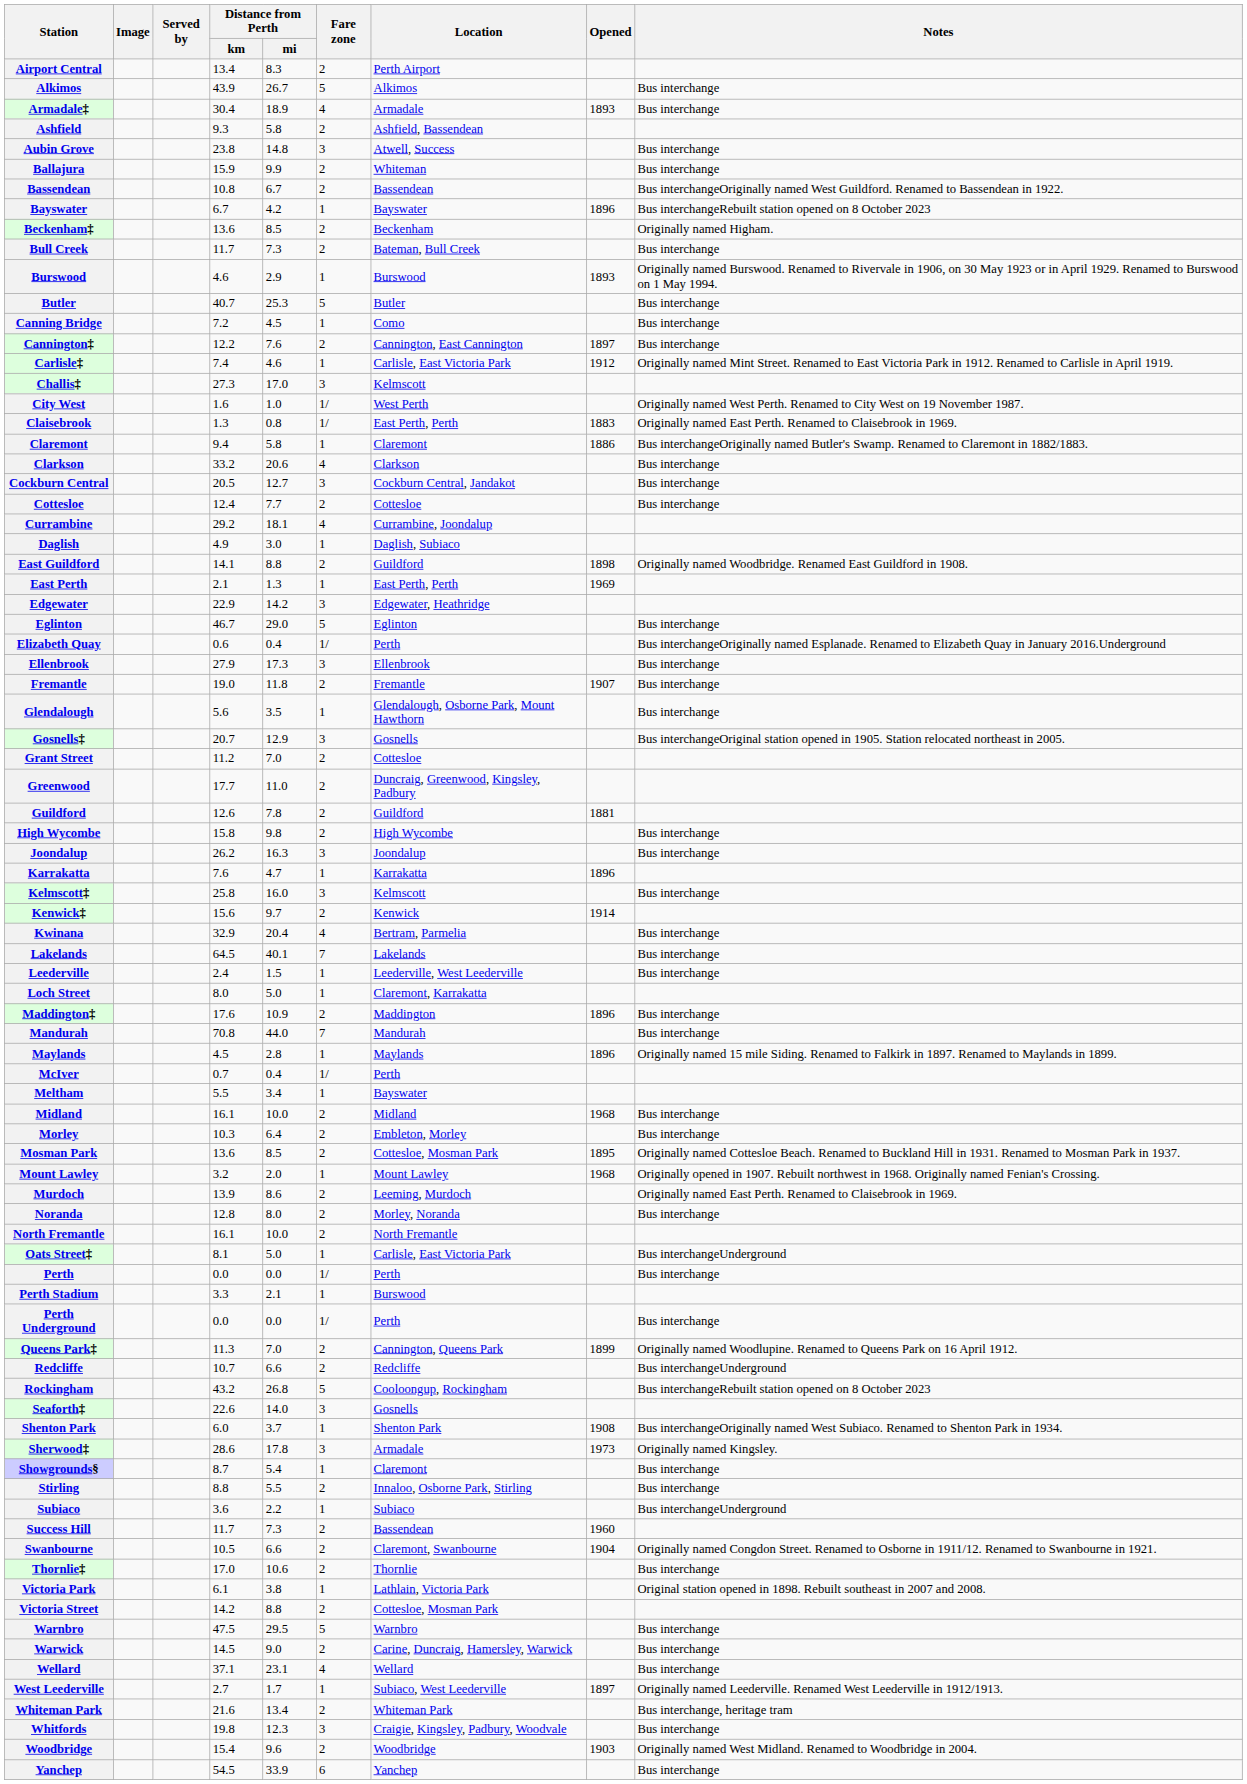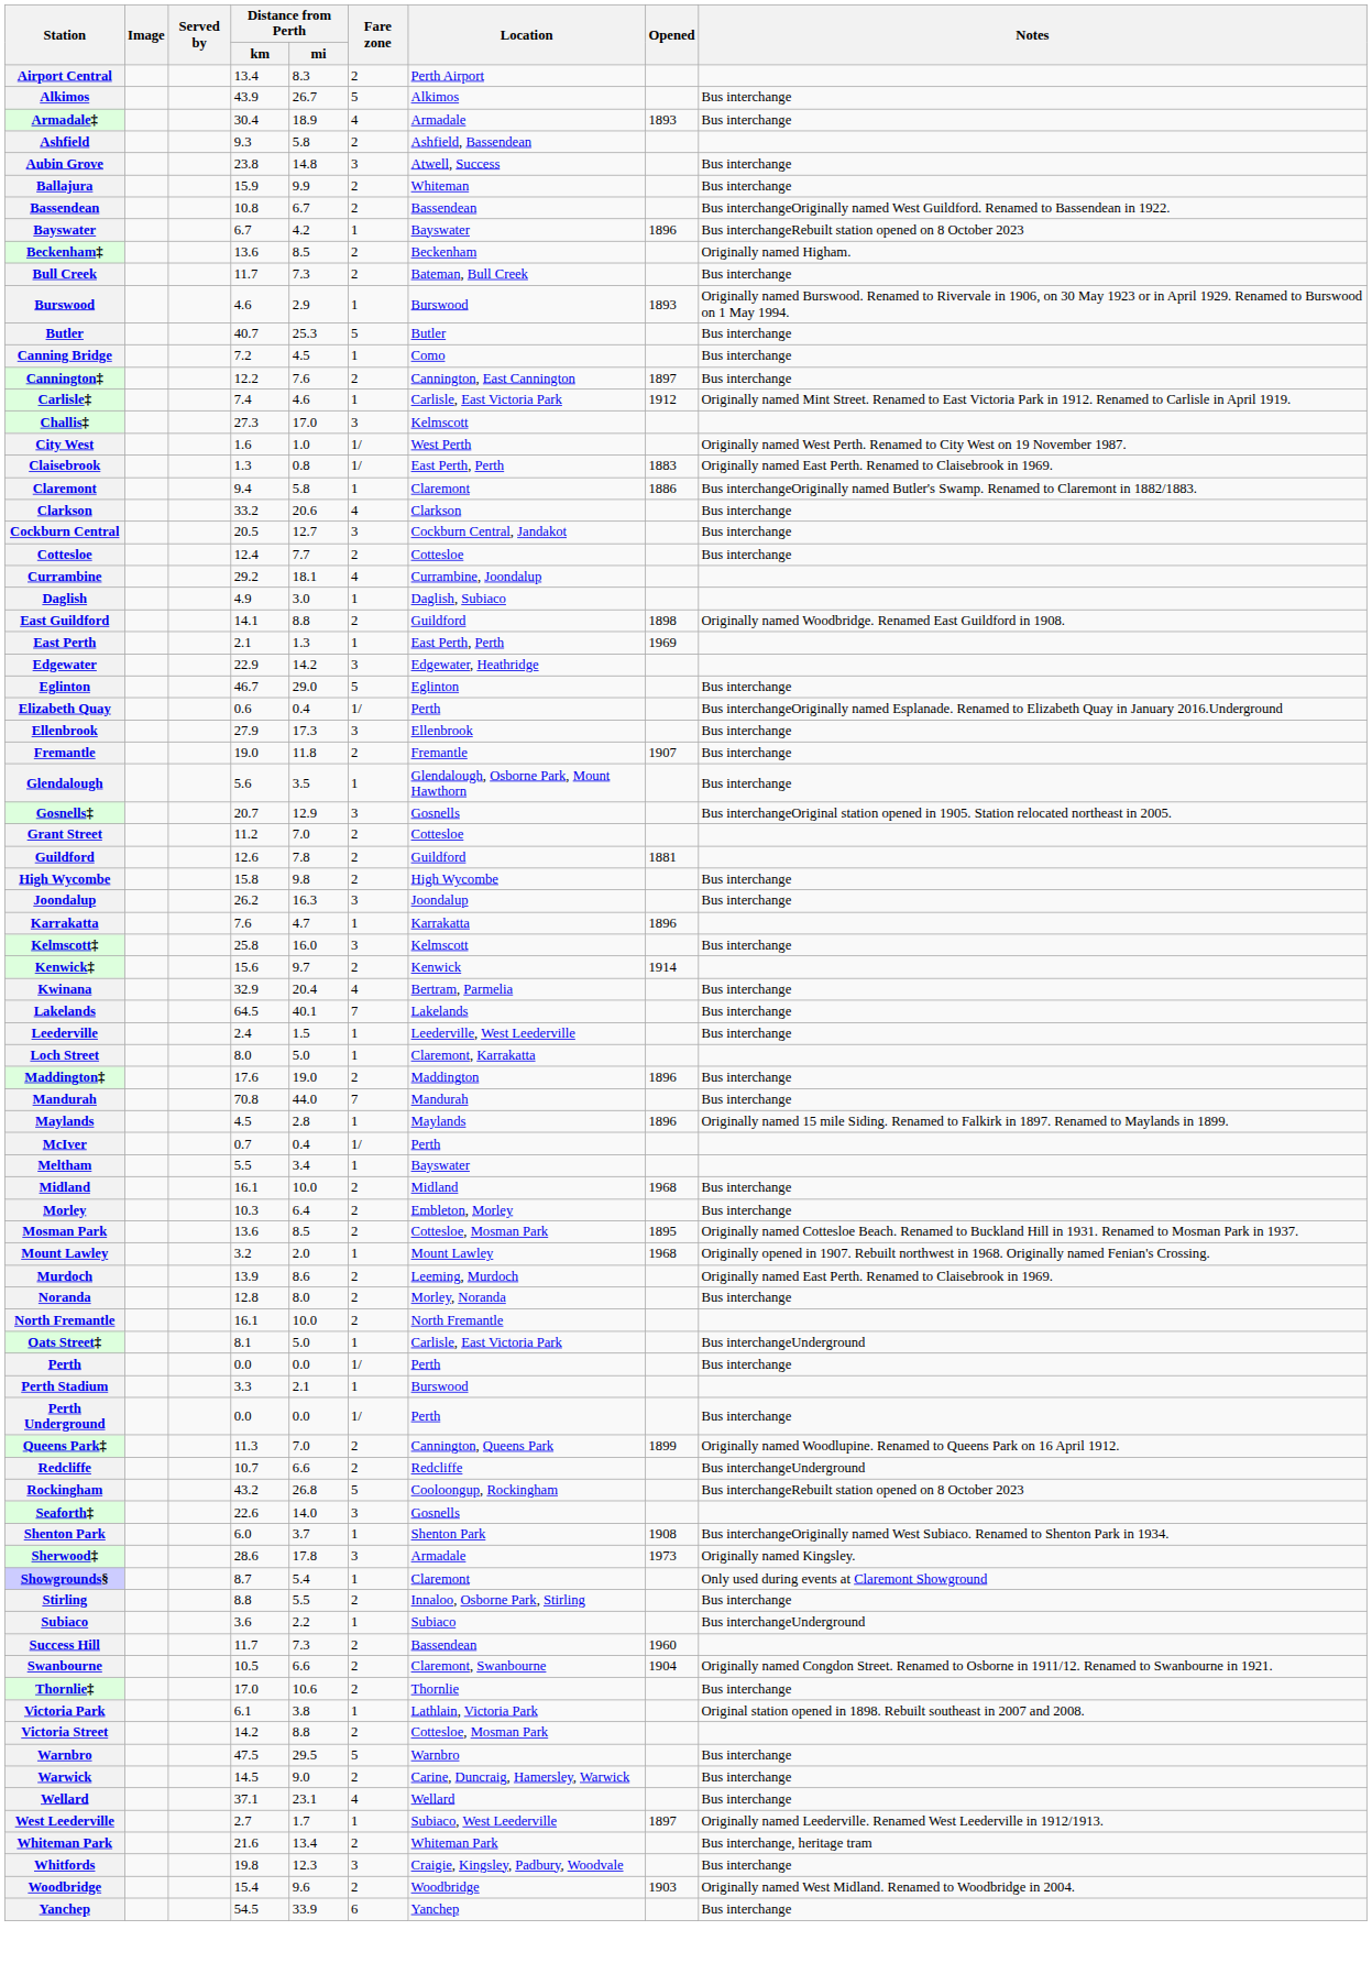- row: Greenwood | 17.7 | 11.0 | 2 | Duncraig, Greenwood, Kingsley, Padbury
Maddington‡ | Distance from Perth / mi: 10.9 -> 19.0
Showgrounds§ | Notes: Bus interchange -> Only used during events at Claremont Showground
